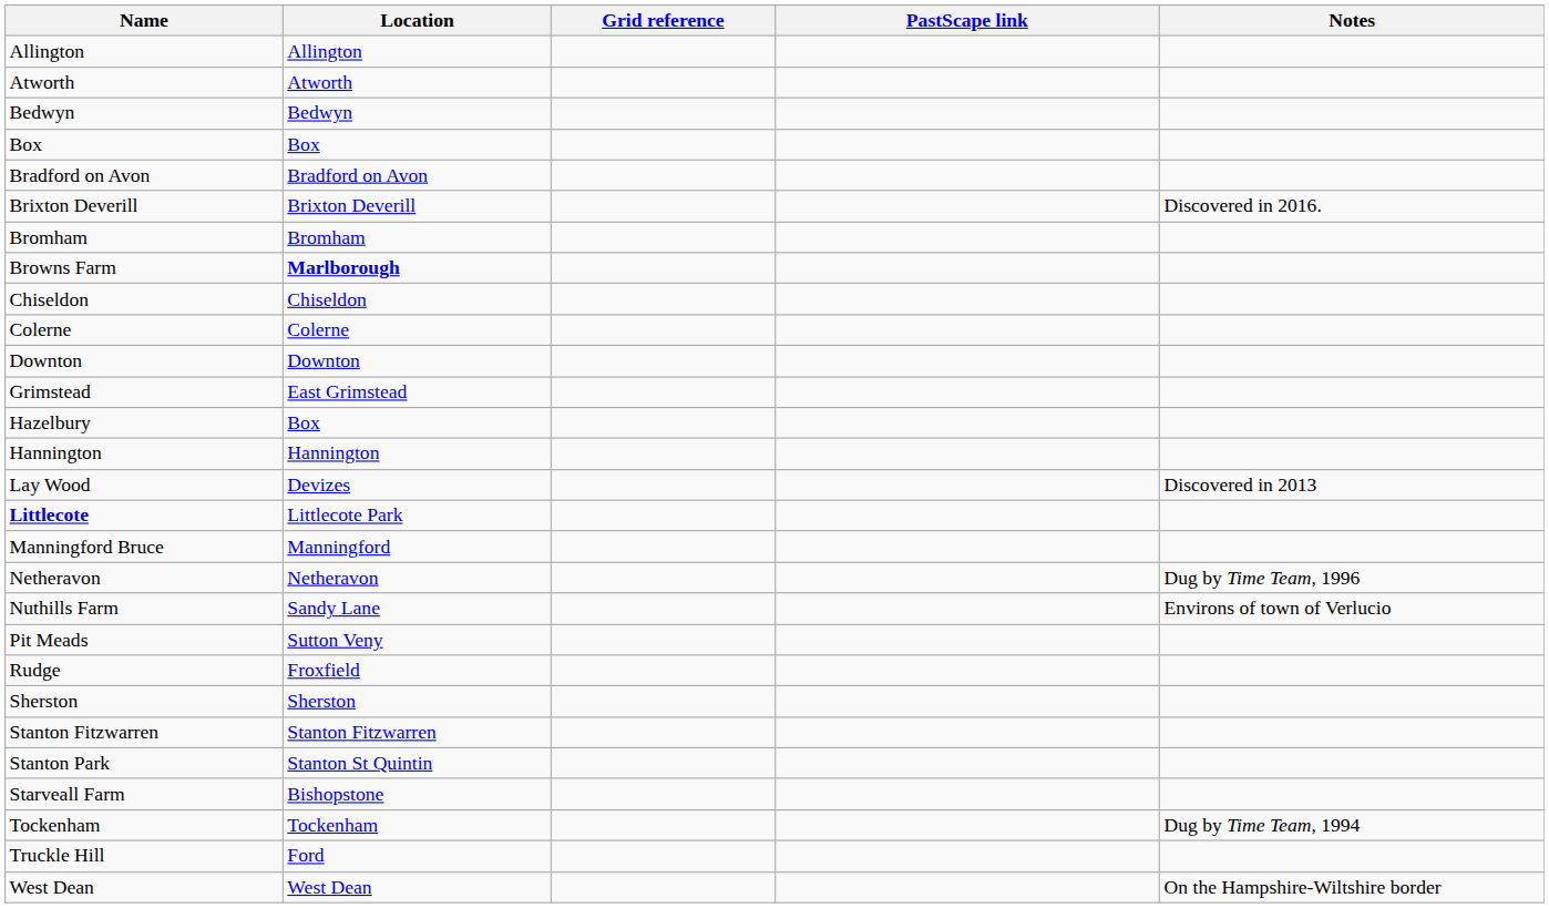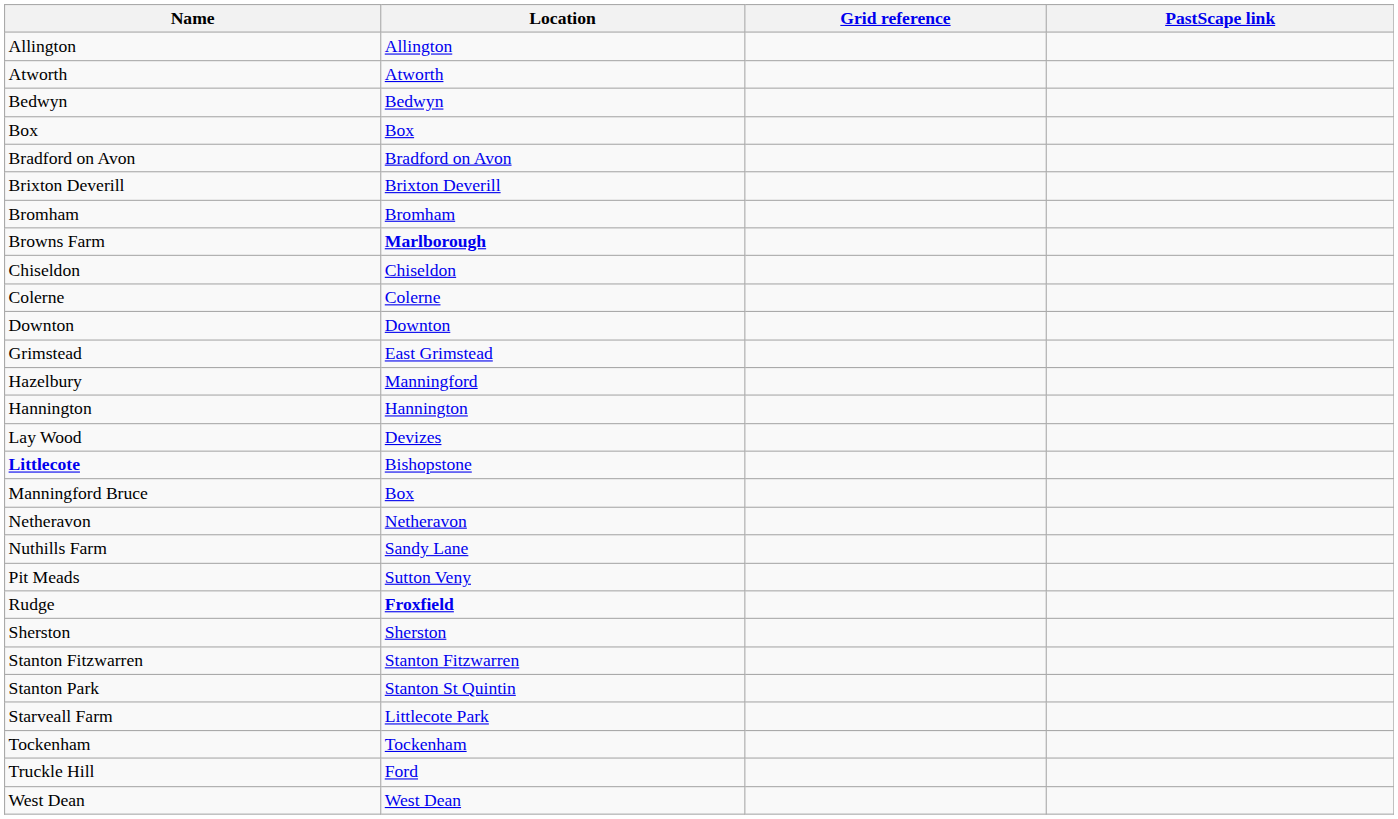- column: Notes | Discovered in 2016. | Discovered in 2013 | Dug by Time Team, 1996 | Environs of town of Verlucio | Dug by Time Team, 1994 | On the Hampshire-Wiltshire border
Hazelbury | Location: Box -> Manningford
Littlecote | Location: Littlecote Park -> Bishopstone
Manningford Bruce | Location: Manningford -> Box
Rudge | Location: normal -> bold
Starveall Farm | Location: Bishopstone -> Littlecote Park
